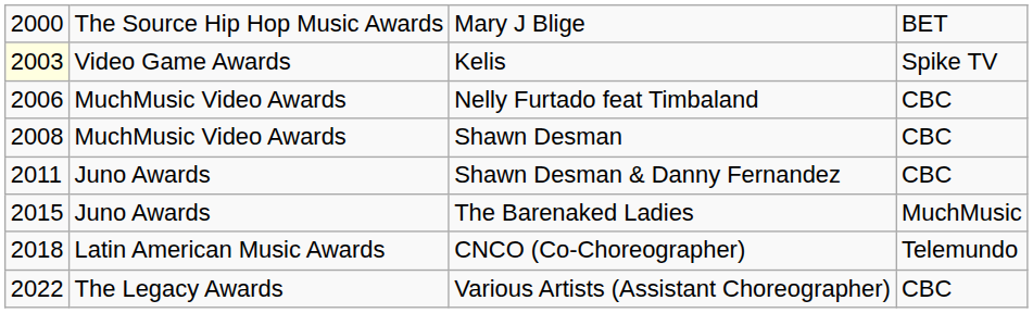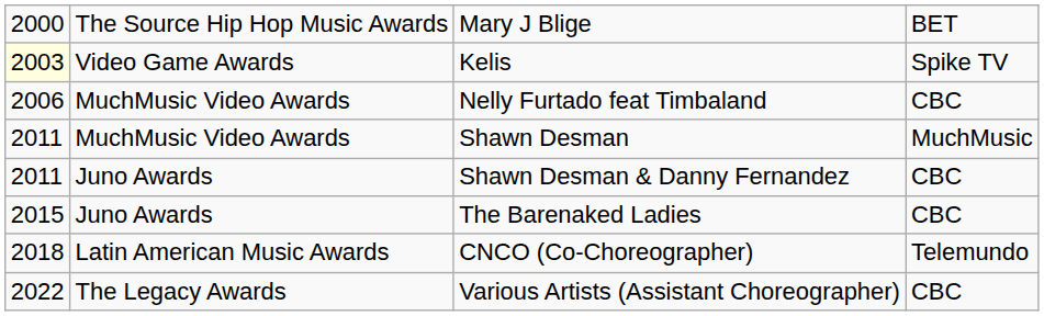Shawn Desman | column 1: 2008 -> 2011
Shawn Desman | column 4: CBC -> MuchMusic
The Barenaked Ladies | column 4: MuchMusic -> CBC
